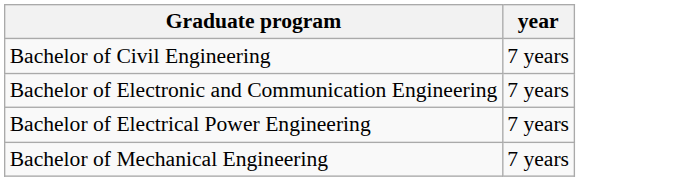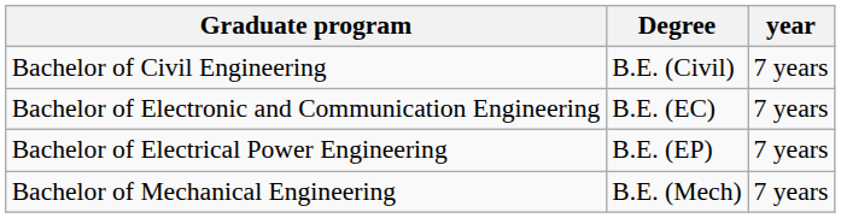+ column: Degree | B.E. (Civil) | B.E. (EC) | B.E. (EP) | B.E. (Mech)
